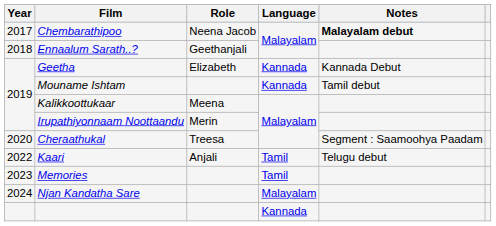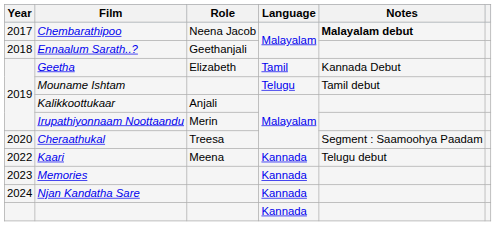Geetha | Language: Kannada -> Tamil
Mouname Ishtam | Language: Kannada -> Telugu
Kalikkoottukaar | Role: Meena -> Anjali
Kaari | Role: Anjali -> Meena
Kaari | Language: Tamil -> Kannada
Memories | Language: Tamil -> Kannada
Njan Kandatha Sare | Language: Malayalam -> Kannada
